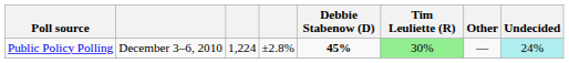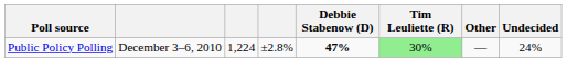Public Policy Polling | Debbie Stabenow (D): 45% -> 47%
Public Policy Polling | Undecided: paleturquoise background -> no background
